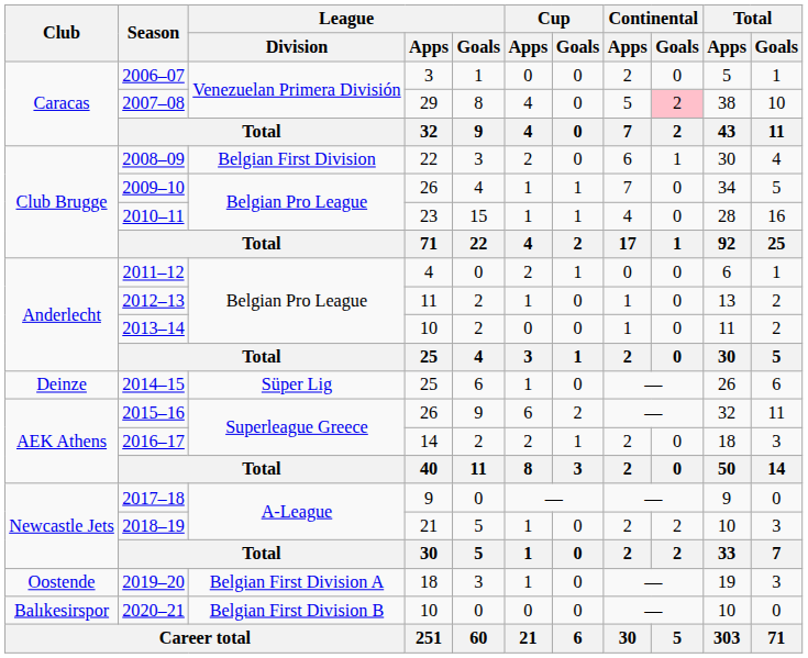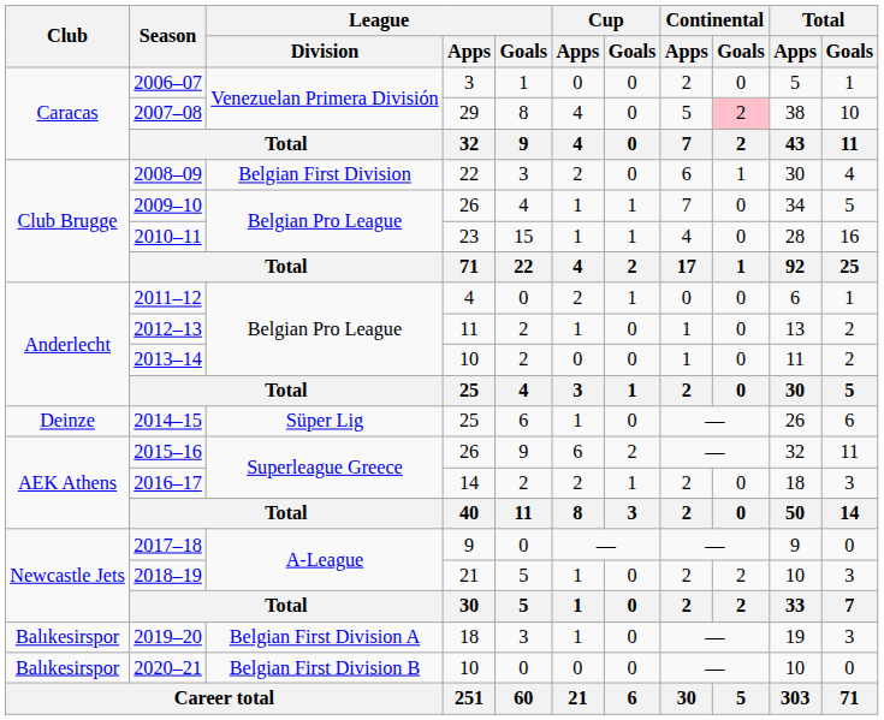2019–20 | Club: Oostende -> Balıkesirspor
